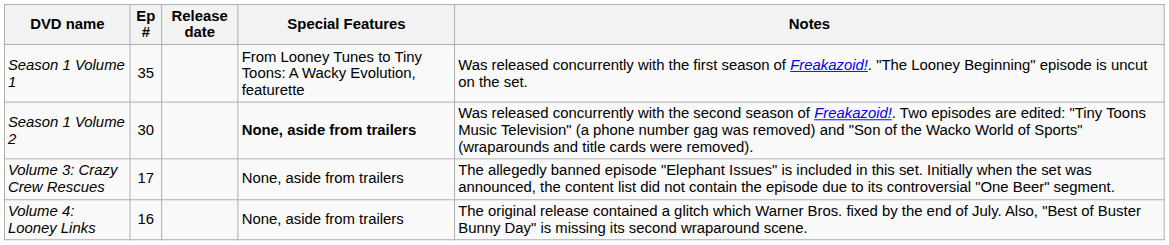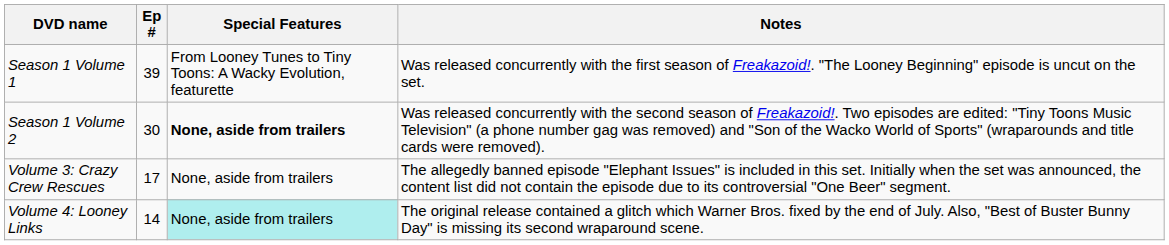- column: Release date
Season 1 Volume 1 | Ep #: 35 -> 39
Volume 4: Looney Links | Ep #: 16 -> 14
Volume 4: Looney Links | Special Features: no background -> paleturquoise background
